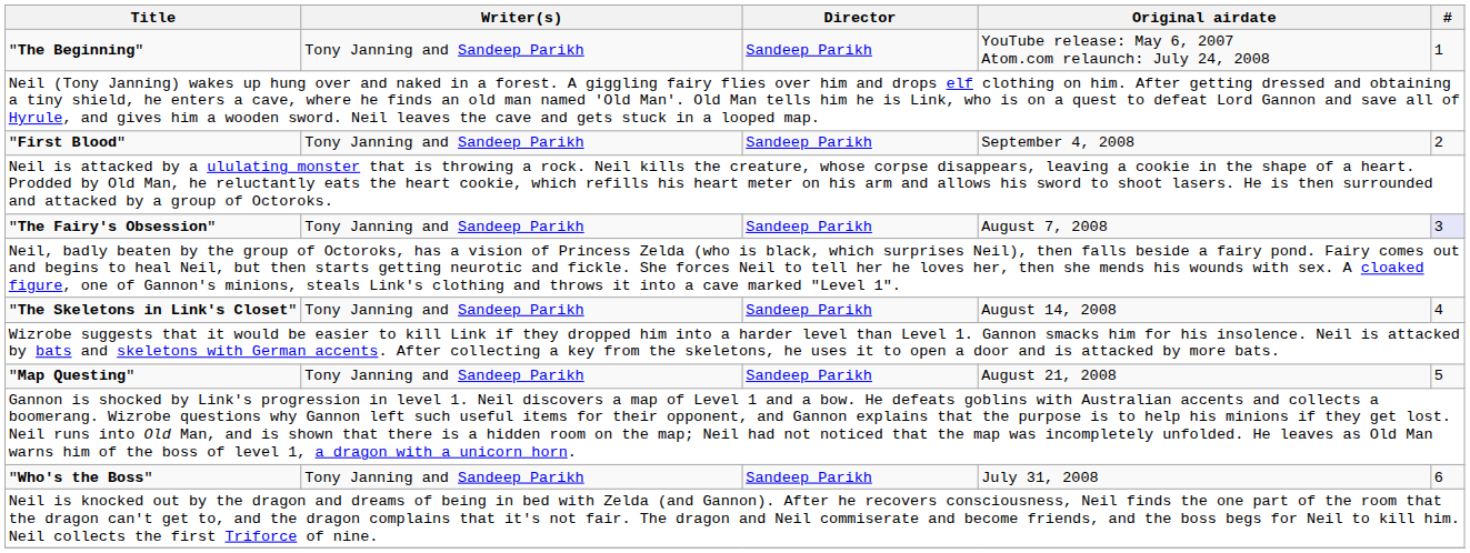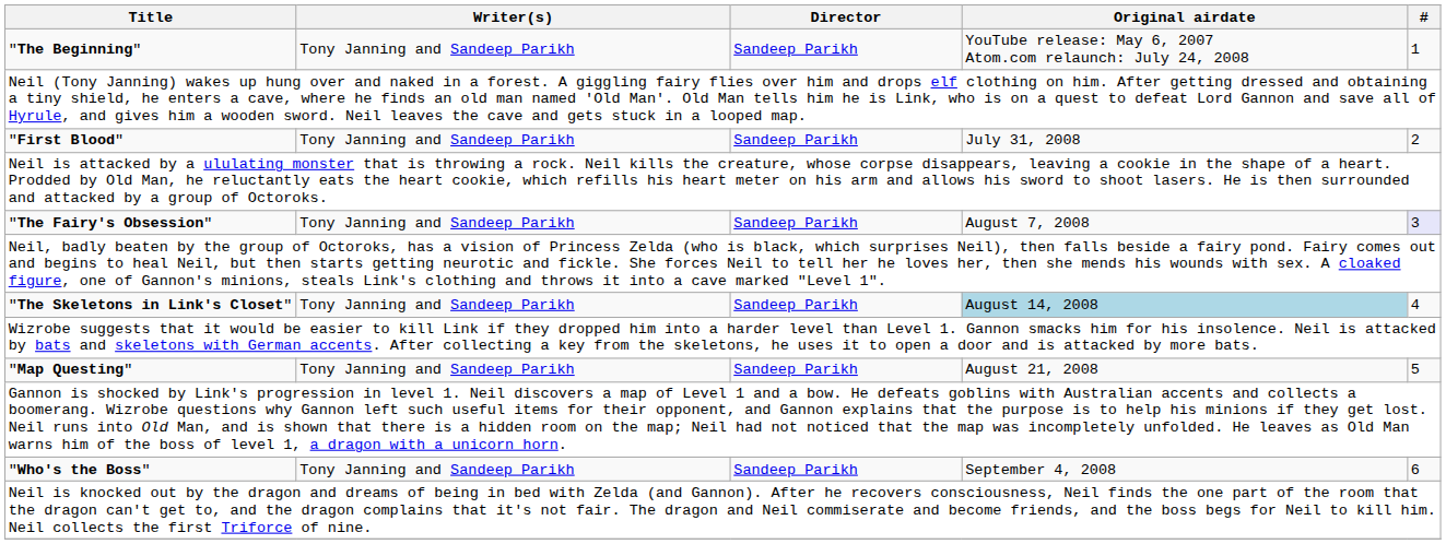"First Blood" | Original airdate: September 4, 2008 -> July 31, 2008
"The Skeletons in Link's Closet" | Original airdate: no background -> lightblue background
"Who's the Boss" | Original airdate: July 31, 2008 -> September 4, 2008
